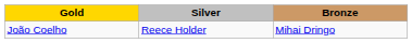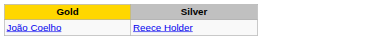- column: Bronze | Mihai Dringo
